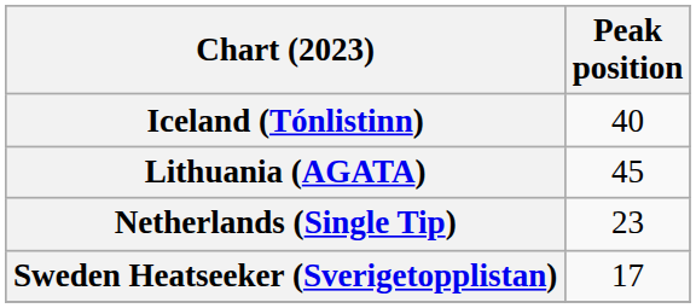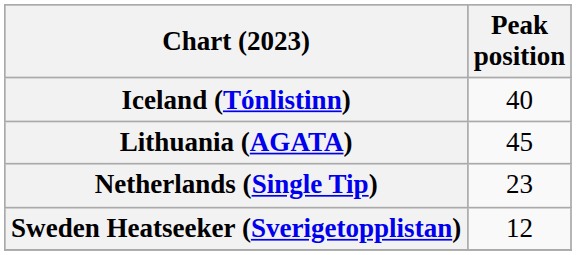Sweden Heatseeker (Sverigetopplistan) | Peak position: 17 -> 12
